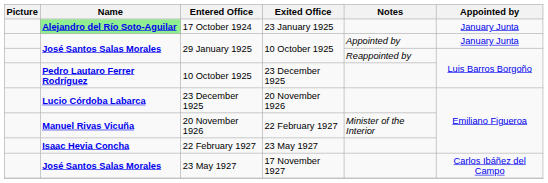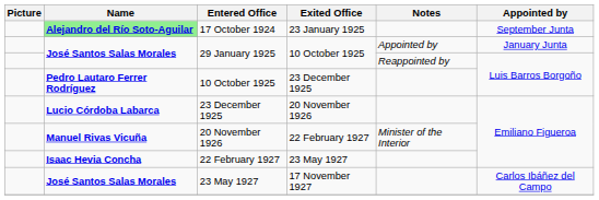17 October 1924 | Appointed by: January Junta -> September Junta
